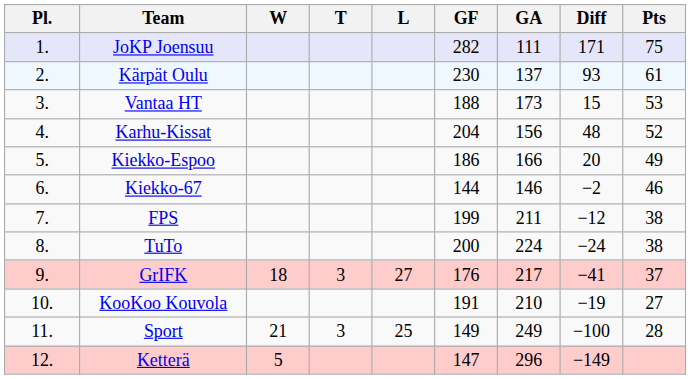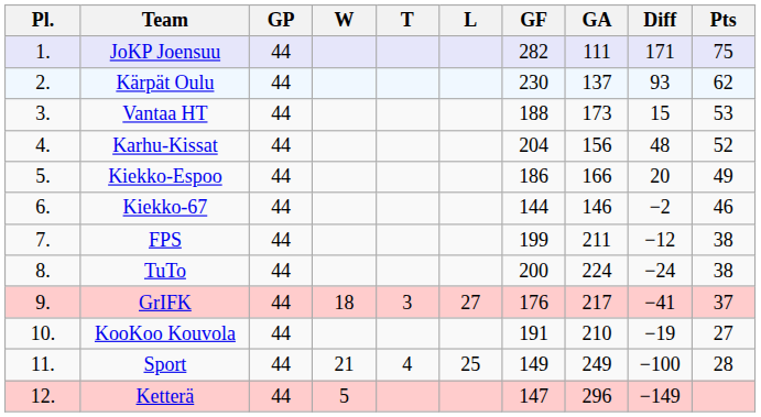+ column: GP | 44 | 44 | 44 | 44 | 44 | 44 | 44 | 44 | 44 | 44 | 44 | 44
Kärpät Oulu | Pts: 61 -> 62
Sport | T: 3 -> 4
